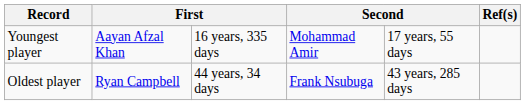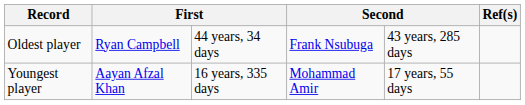rows swapped: Youngest player <-> Oldest player
